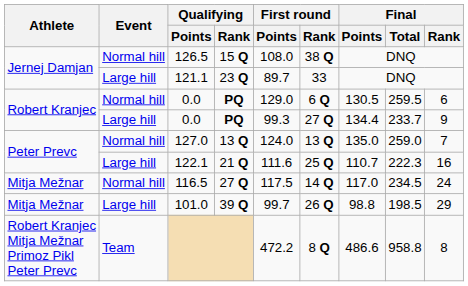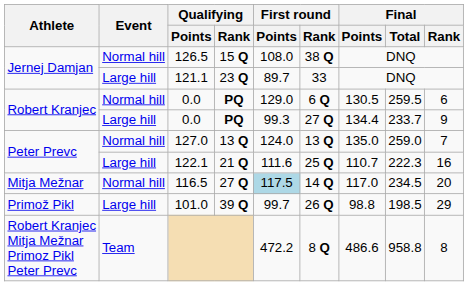116.5 | First round / Points: no background -> lightblue background
116.5 | Final / Rank: 24 -> 20
101.0 | Athlete: Mitja Mežnar -> Primož Pikl
